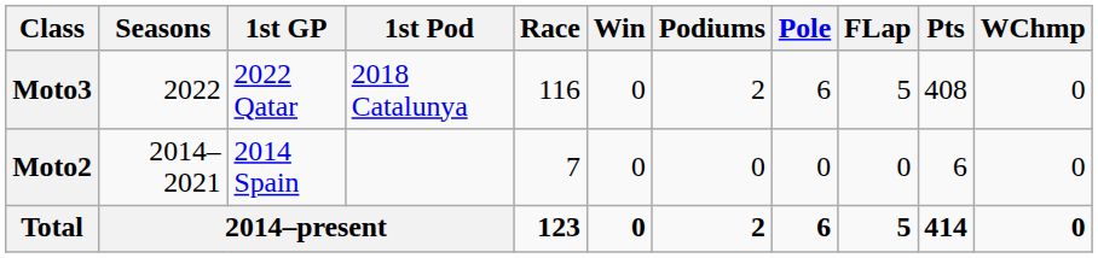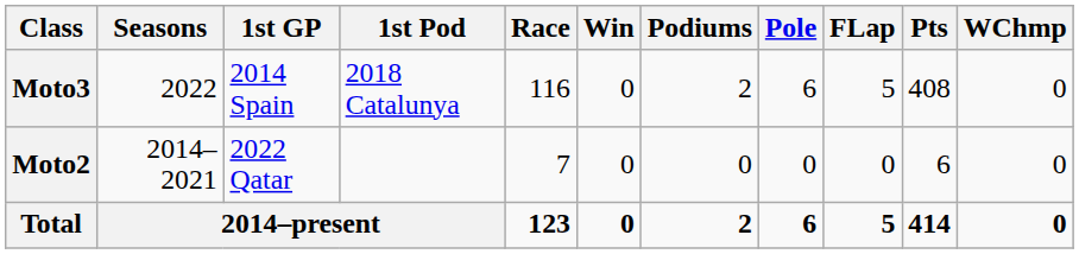Moto3 | 1st GP: 2022 Qatar -> 2014 Spain
Moto2 | 1st GP: 2014 Spain -> 2022 Qatar
